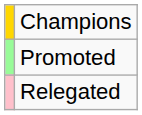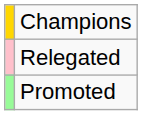rows swapped: Promoted <-> Relegated
